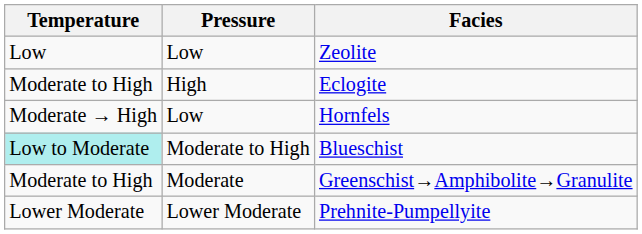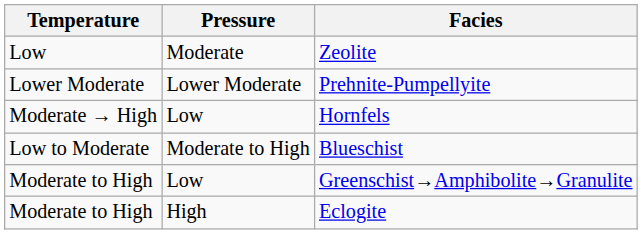Zeolite | Pressure: Low -> Moderate
rows swapped: Prehnite-Pumpellyite <-> Eclogite
Blueschist | Temperature: paleturquoise background -> no background
Greenschist→Amphibolite→Granulite | Pressure: Moderate -> Low
